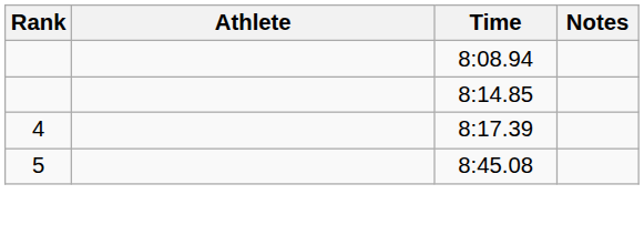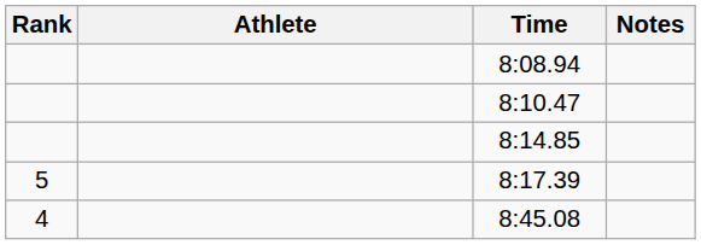+ row: 8:10.47
8:17.39 | Rank: 4 -> 5
8:45.08 | Rank: 5 -> 4
